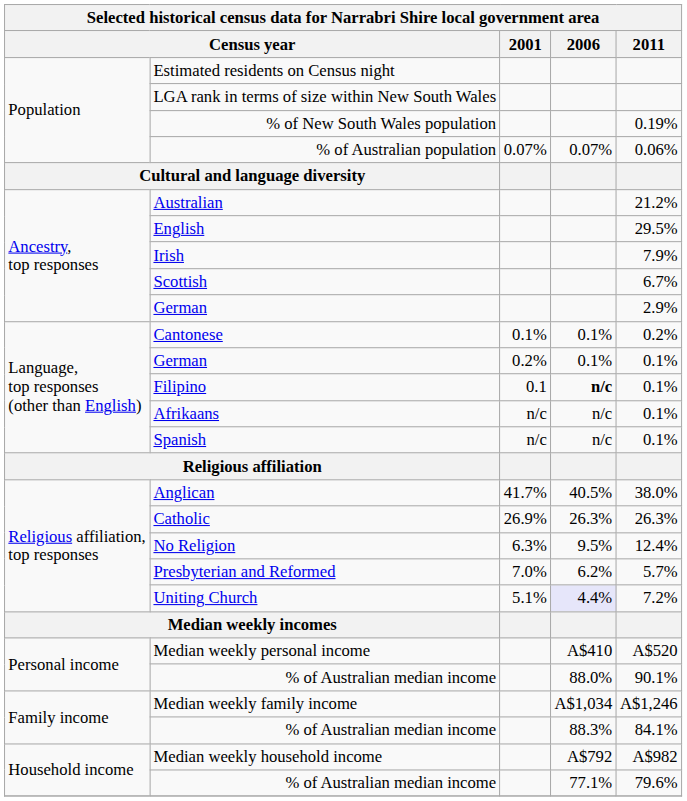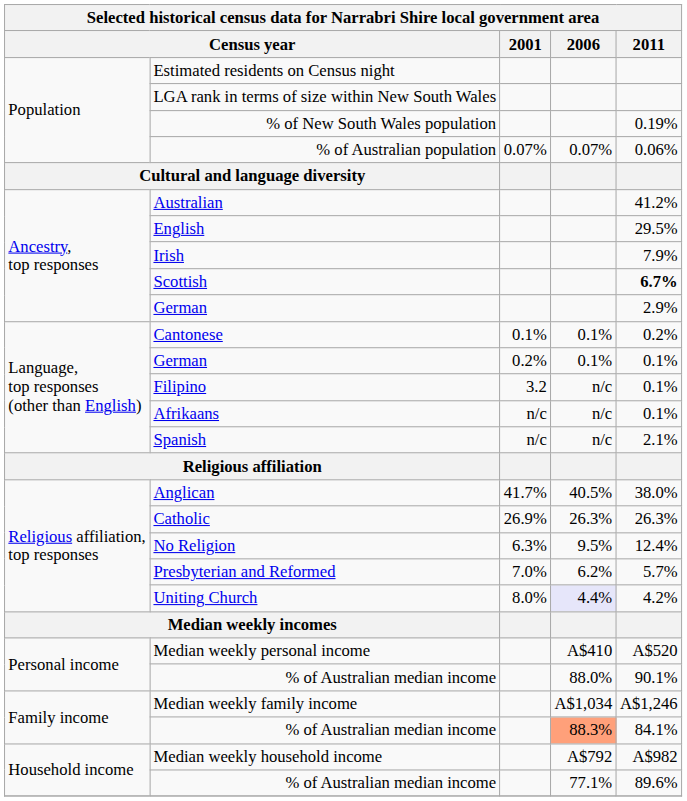Australian | 2011: 21.2% -> 41.2%
Scottish | 2011: normal -> bold
Filipino | 2001: 0.1 -> 3.2
Filipino | 2006: bold -> normal
Spanish | 2011: 0.1% -> 2.1%
Uniting Church | 2001: 5.1% -> 8.0%
Uniting Church | 2011: 7.2% -> 4.2%
Family income / % of Australian median income | 2006: no background -> lightsalmon background
Household income / % of Australian median income | 2011: 79.6% -> 89.6%
